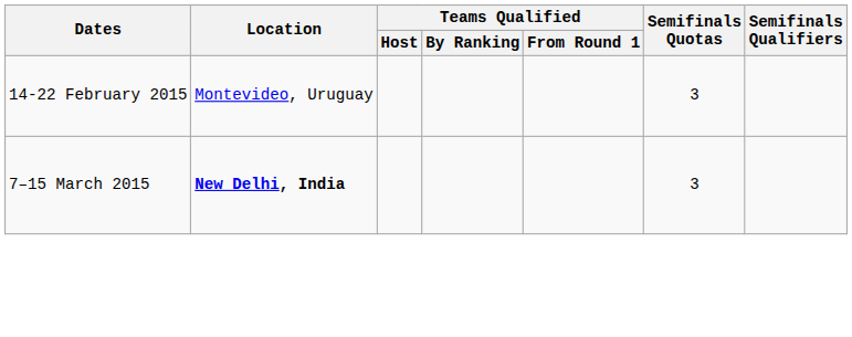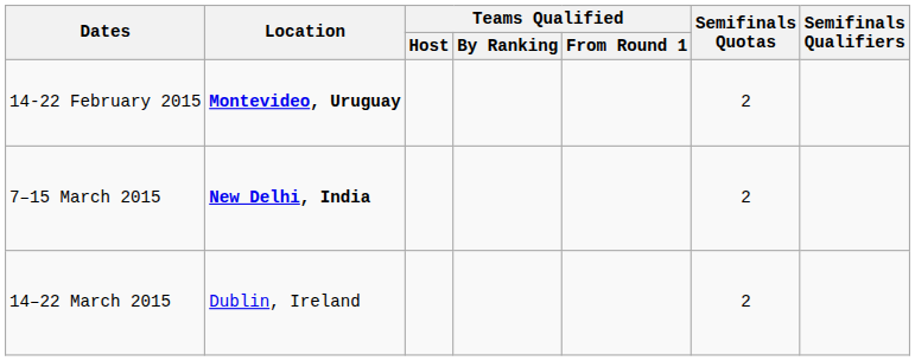14-22 February 2015 | Location: normal -> bold
14-22 February 2015 | Semifinals Quotas: 3 -> 2
7–15 March 2015 | Semifinals Quotas: 3 -> 2
+ row: 14–22 March 2015 | Dublin, Ireland | 2
